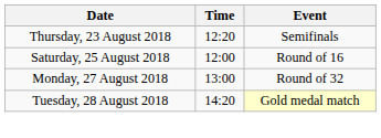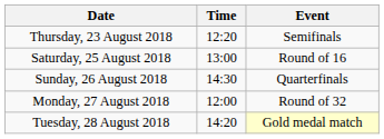Saturday, 25 August 2018 | Time: 12:00 -> 13:00
+ row: Sunday, 26 August 2018 | 14:30 | Quarterfinals
Monday, 27 August 2018 | Time: 13:00 -> 12:00
